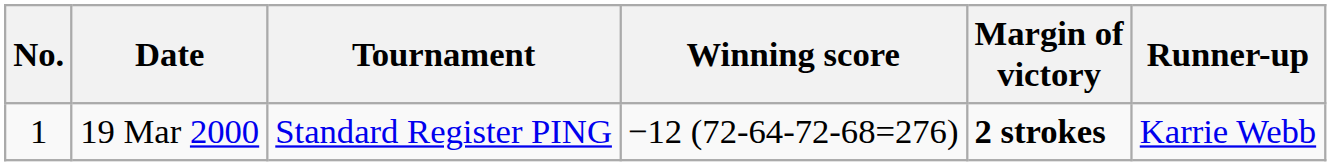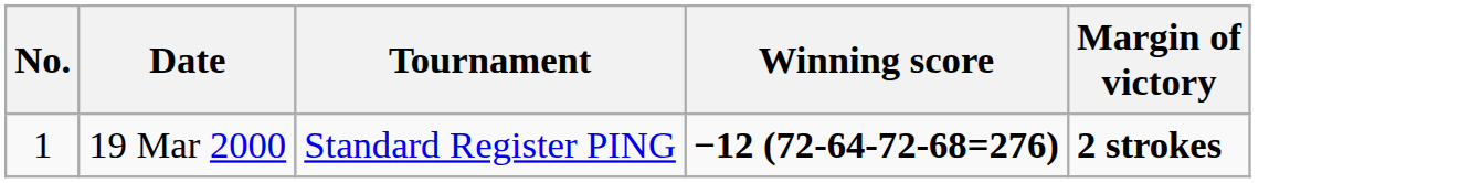- column: Runner-up | Karrie Webb
19 Mar 2000 | Winning score: normal -> bold
